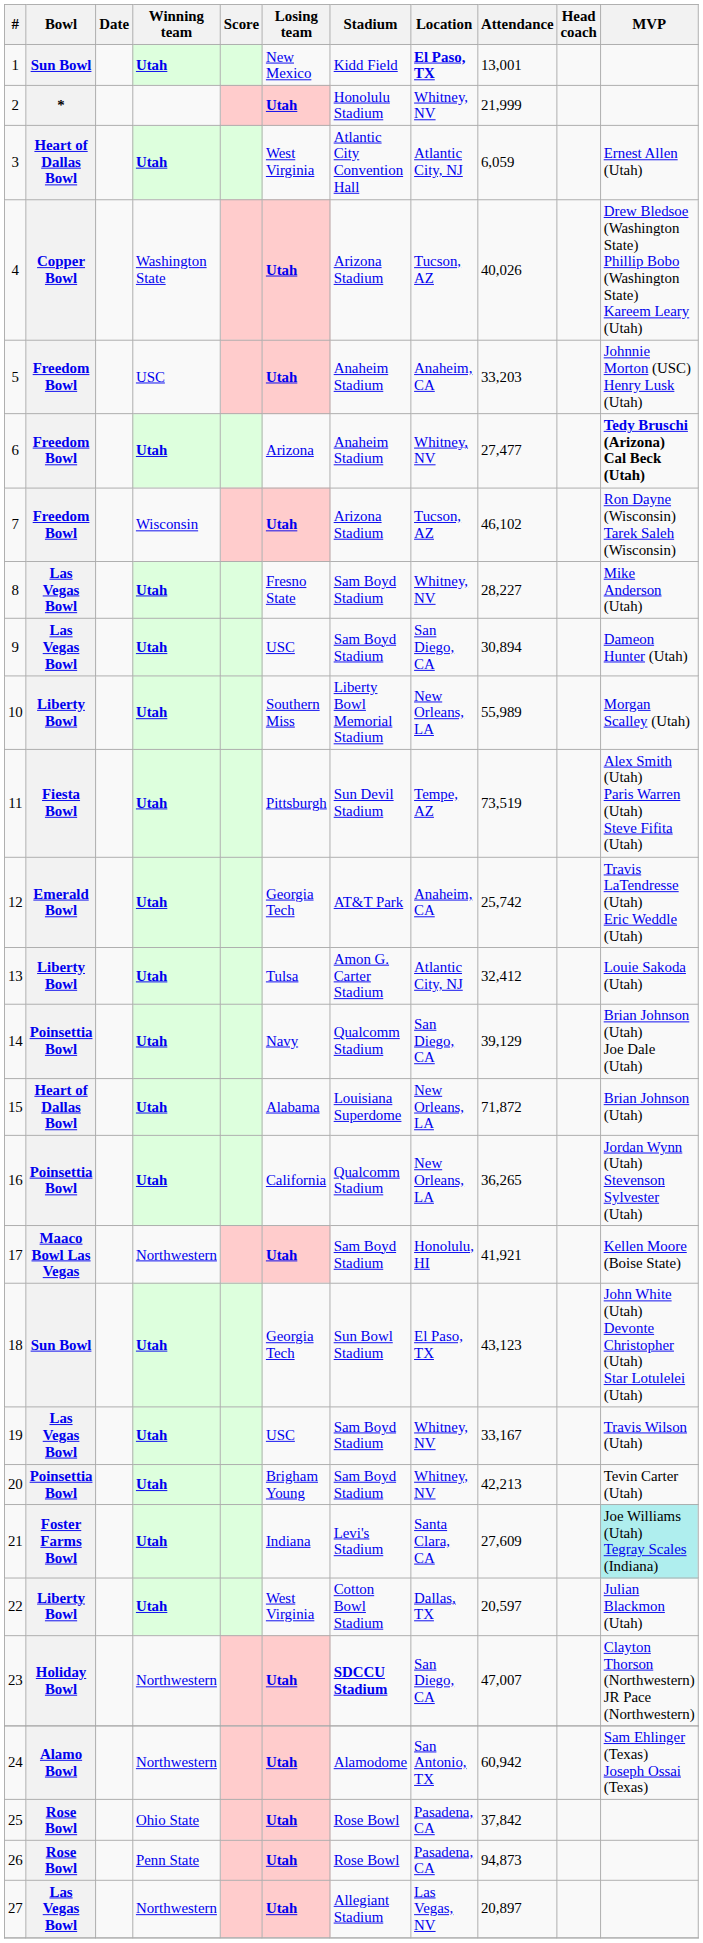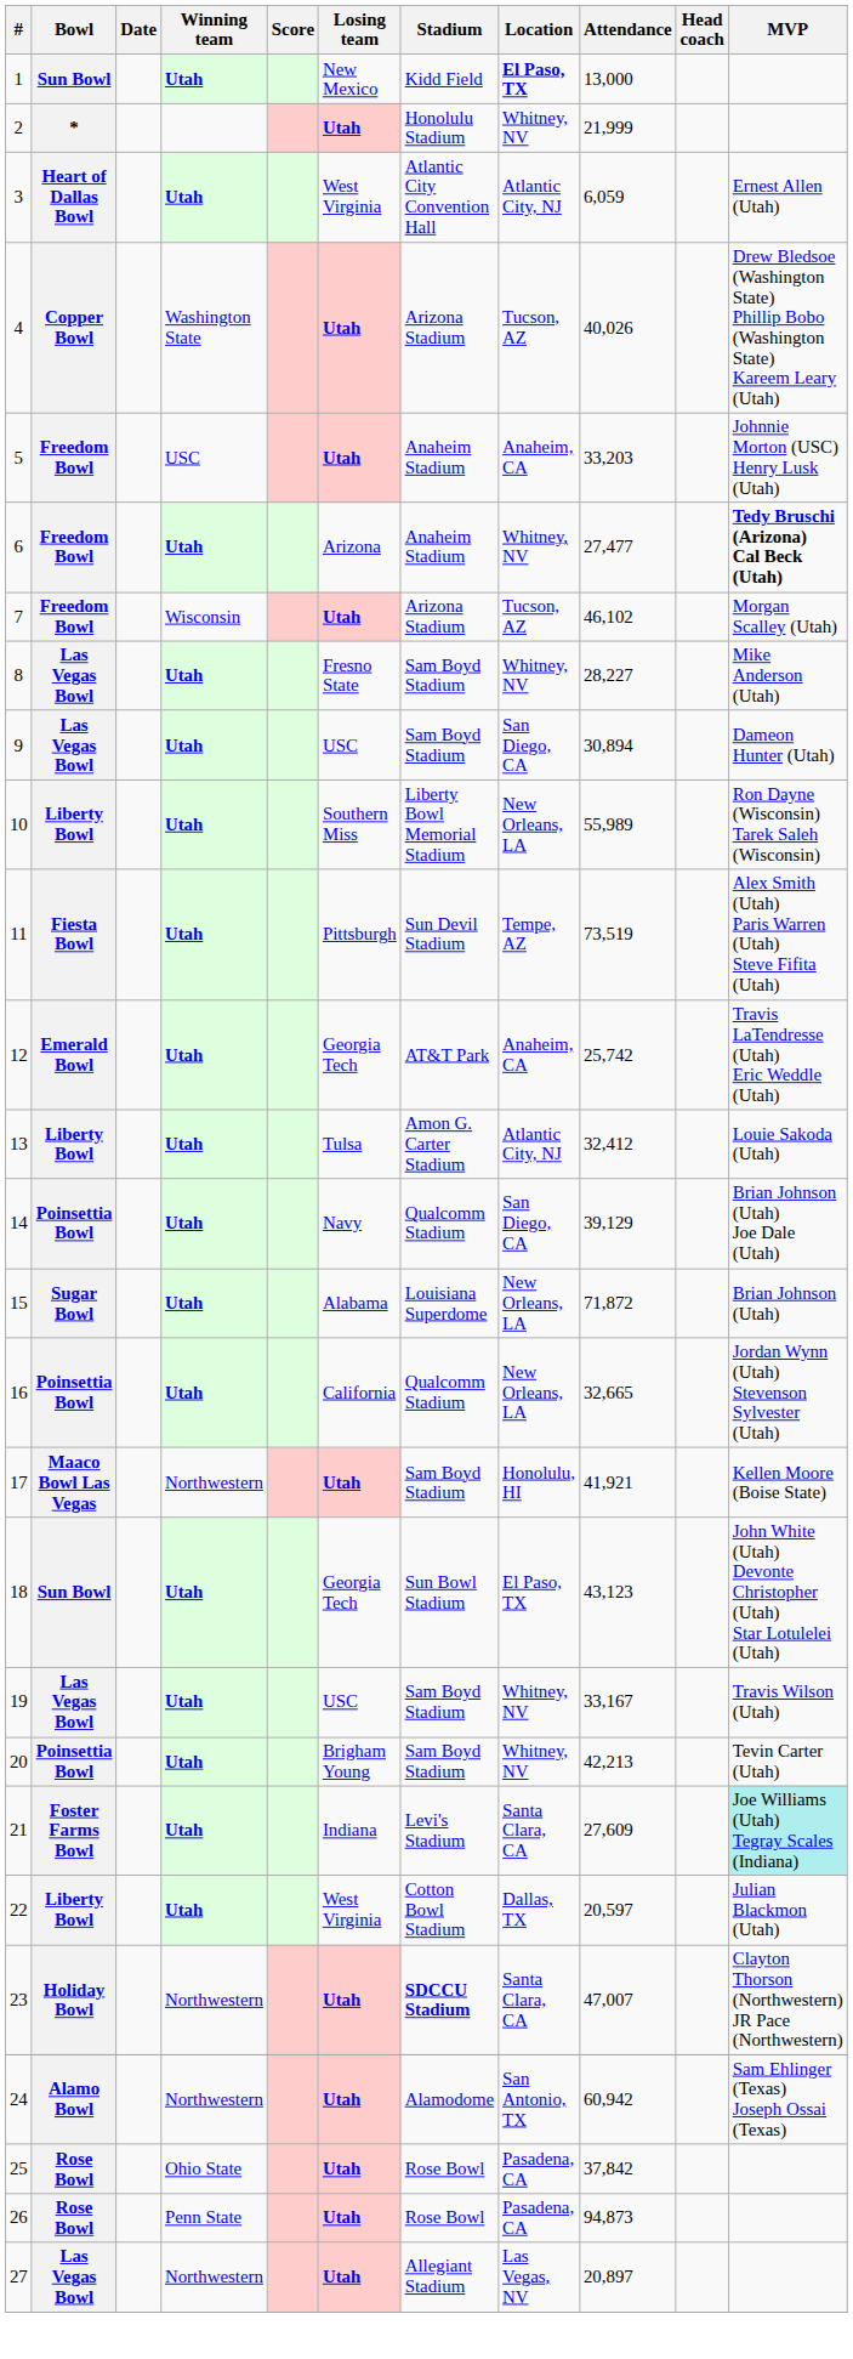1 | Attendance: 13,001 -> 13,000
7 | MVP: Ron Dayne (Wisconsin) Tarek Saleh (Wisconsin) -> Morgan Scalley (Utah)
10 | MVP: Morgan Scalley (Utah) -> Ron Dayne (Wisconsin) Tarek Saleh (Wisconsin)
15 | Bowl: Heart of Dallas Bowl -> Sugar Bowl
16 | Attendance: 36,265 -> 32,665
23 | Location: San Diego, CA -> Santa Clara, CA
